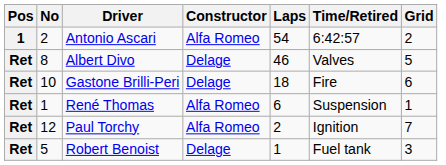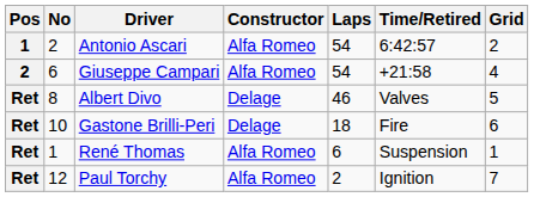+ row: 2 | 6 | Giuseppe Campari | Alfa Romeo | 54 | +21:58 | 4
- row: Ret | 5 | Robert Benoist | Delage | 1 | Fuel tank | 3
